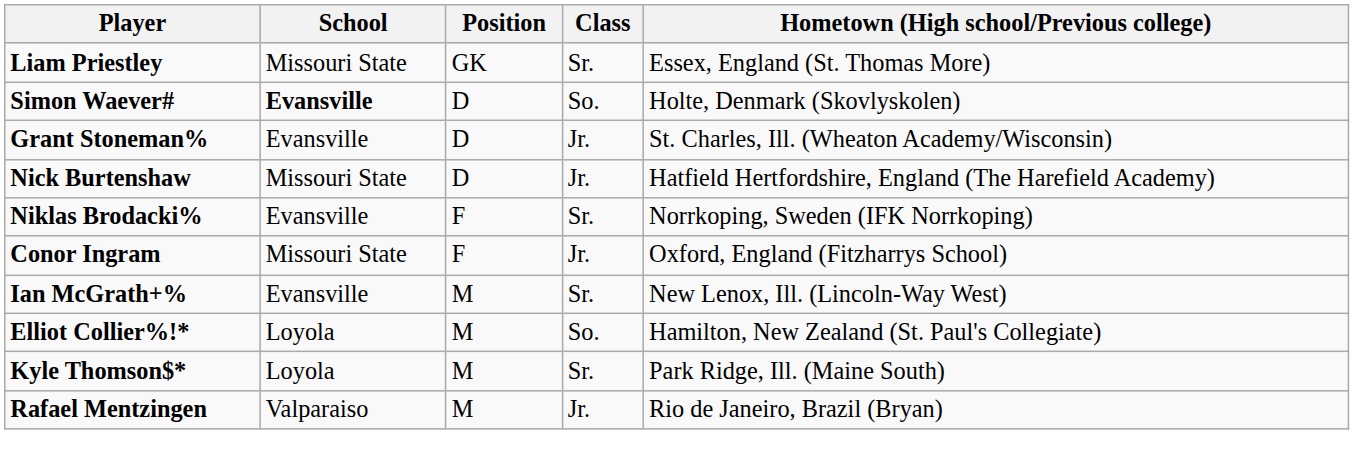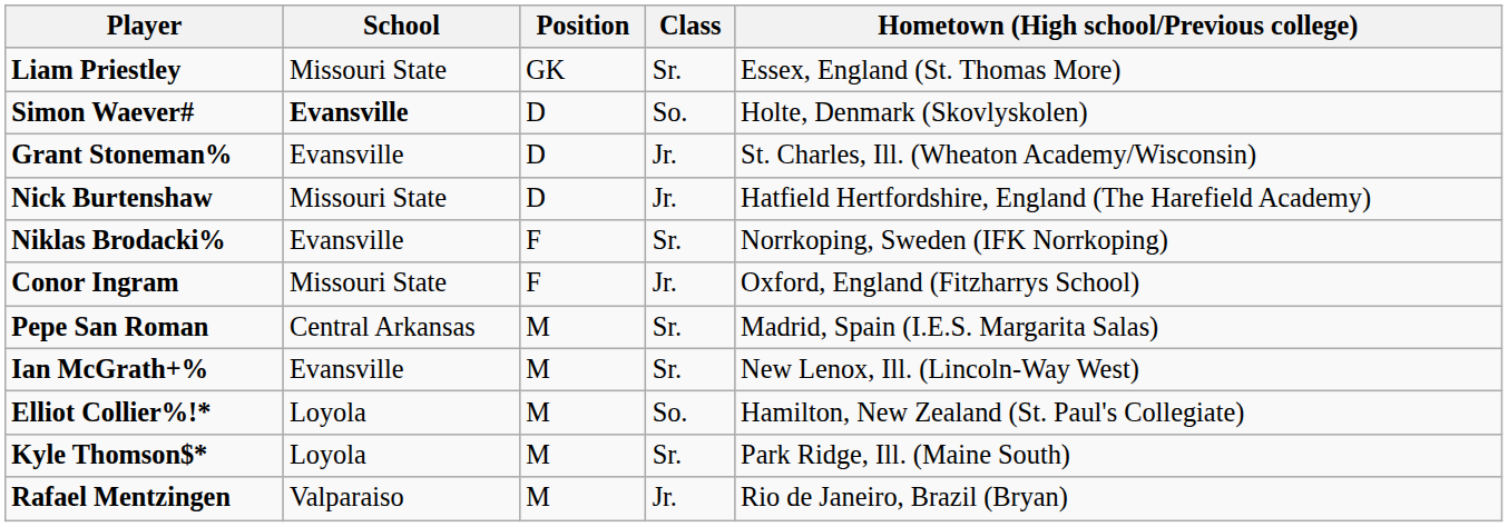+ row: Pepe San Roman | Central Arkansas | M | Sr. | Madrid, Spain (I.E.S. Margarita Salas)
